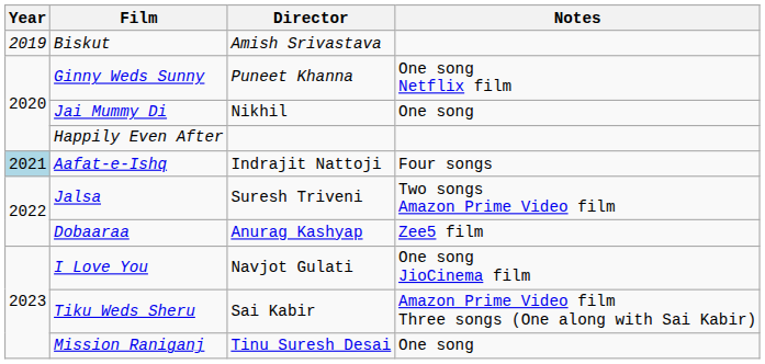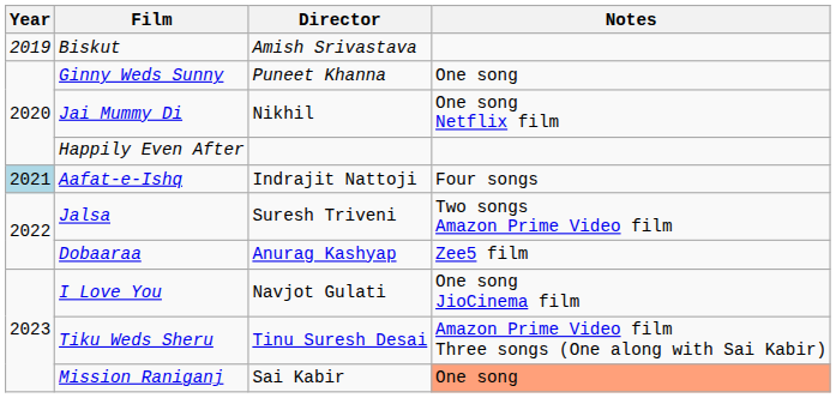Ginny Weds Sunny | Notes: One song Netflix film -> One song
Jai Mummy Di | Notes: One song -> One song Netflix film
Tiku Weds Sheru | Director: Sai Kabir -> Tinu Suresh Desai
Mission Raniganj | Director: Tinu Suresh Desai -> Sai Kabir
Mission Raniganj | Notes: no background -> lightsalmon background
